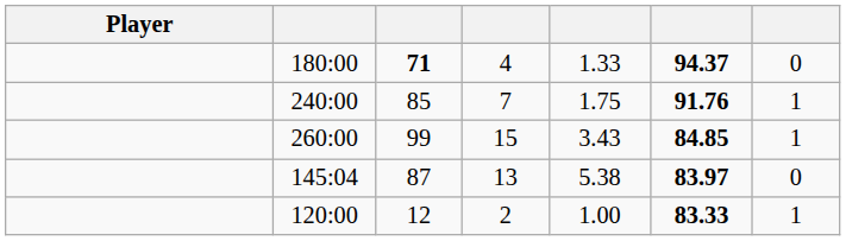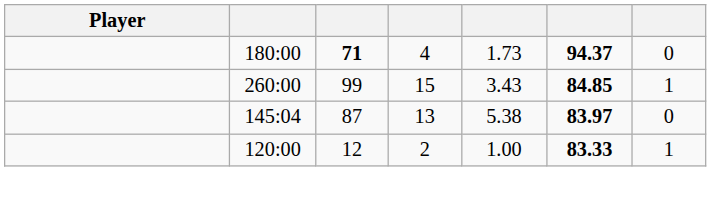180:00 | column 5: 1.33 -> 1.73
- row: 240:00 | 85 | 7 | 1.75 | 91.76 | 1
